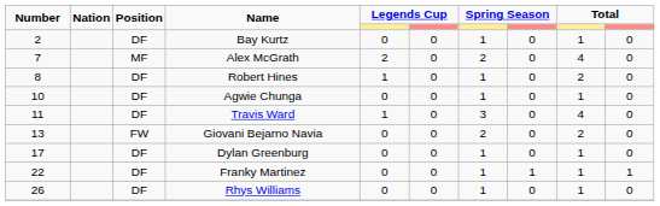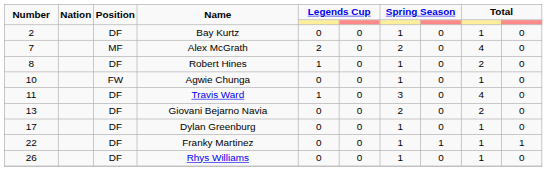Agwie Chunga | Position: DF -> FW
Giovani Bejarno Navia | Position: FW -> DF
